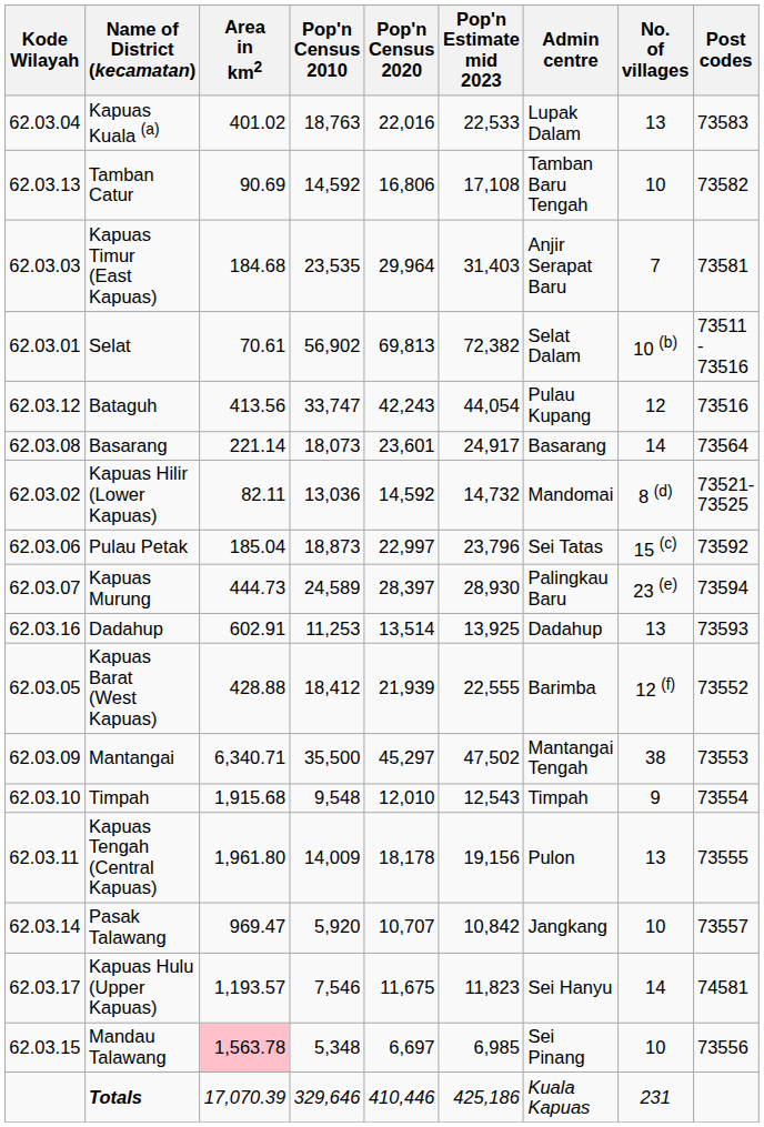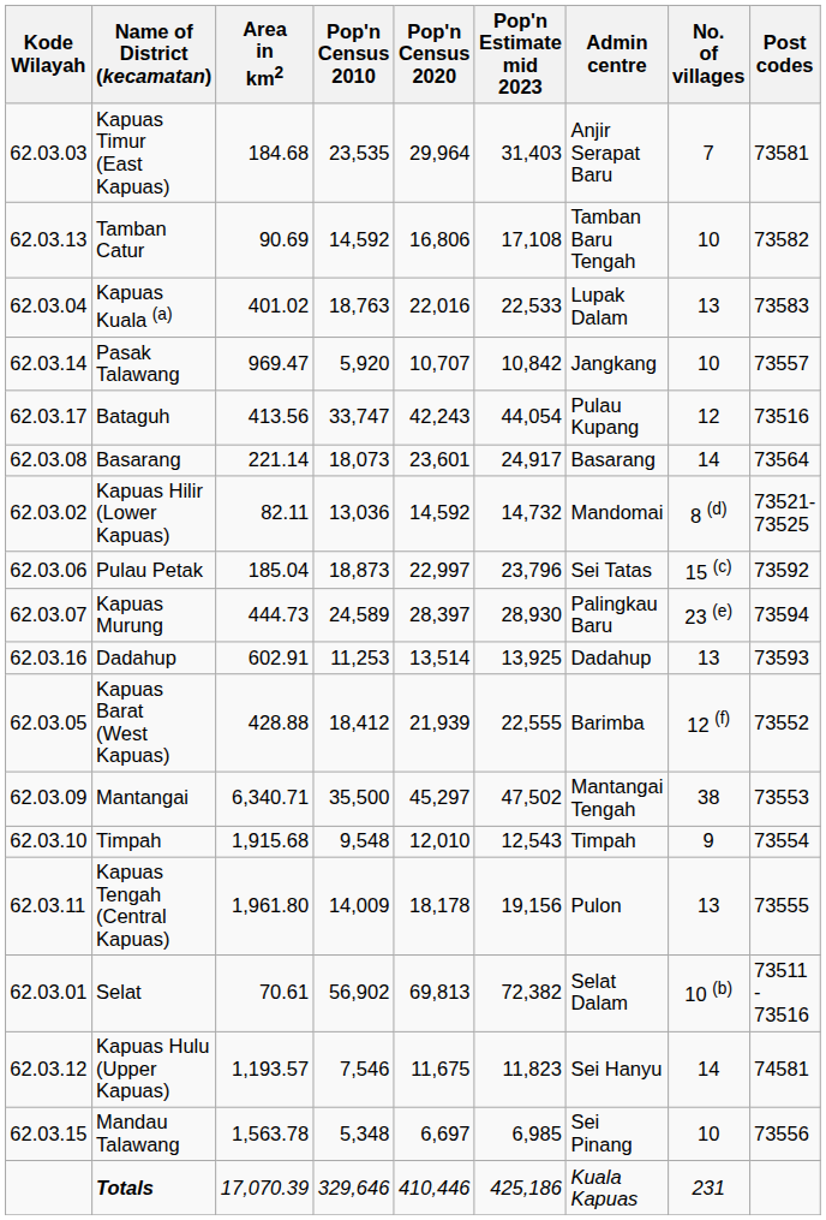rows swapped: Kapuas Kuala (a) <-> Kapuas Timur (East Kapuas)
rows swapped: Selat <-> Pasak Talawang
Bataguh | Kode Wilayah: 62.03.12 -> 62.03.17
Kapuas Hulu (Upper Kapuas) | Kode Wilayah: 62.03.17 -> 62.03.12
Mandau Talawang | Area in km2: pink background -> no background
